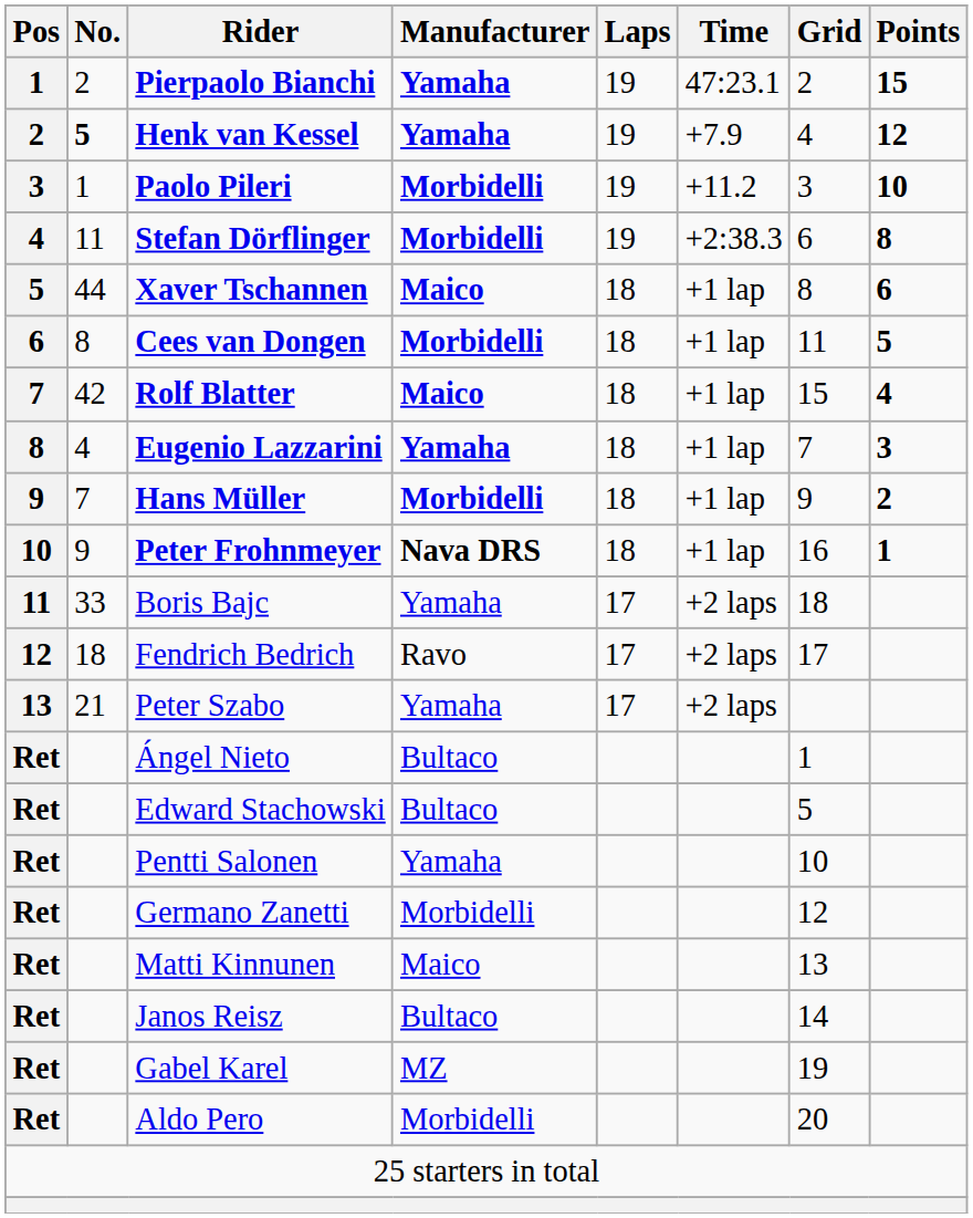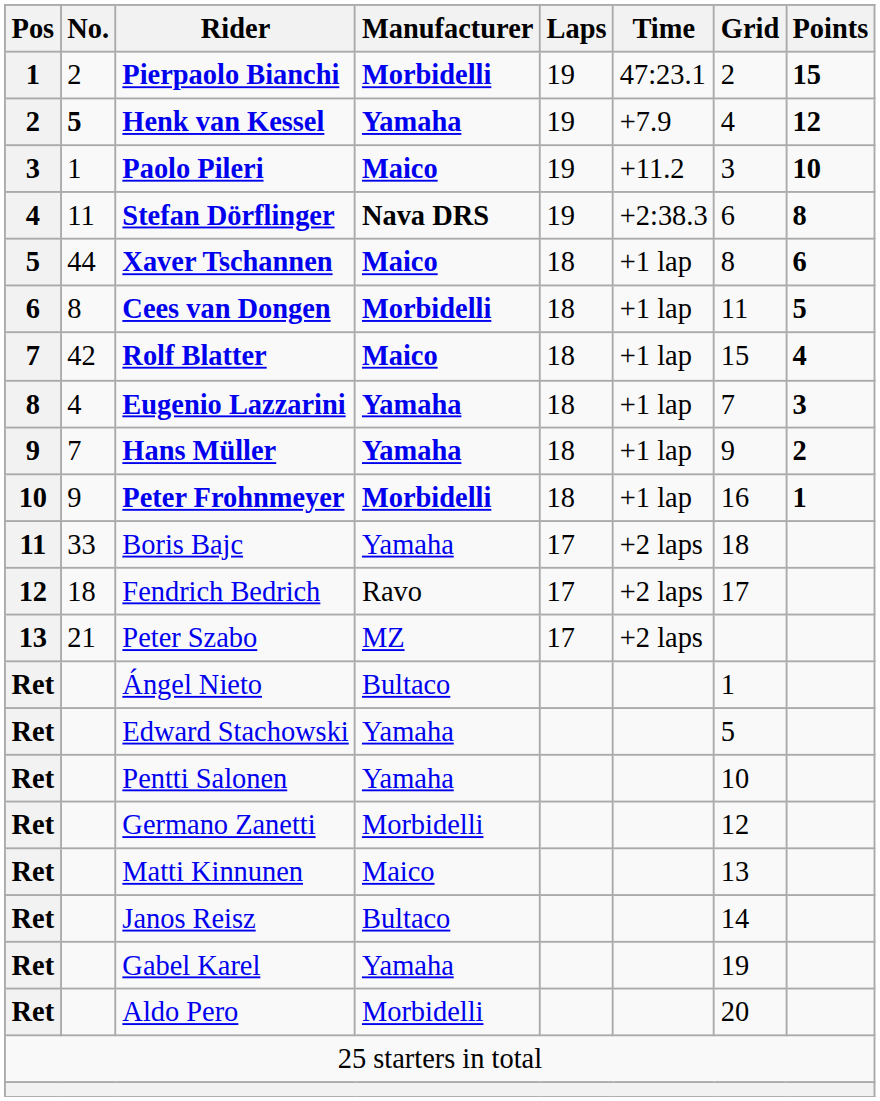Pierpaolo Bianchi | Manufacturer: Yamaha -> Morbidelli
Paolo Pileri | Manufacturer: Morbidelli -> Maico
Stefan Dörflinger | Manufacturer: Morbidelli -> Nava DRS
Hans Müller | Manufacturer: Morbidelli -> Yamaha
Peter Frohnmeyer | Manufacturer: Nava DRS -> Morbidelli
Peter Szabo | Manufacturer: Yamaha -> MZ
Edward Stachowski | Manufacturer: Bultaco -> Yamaha
Gabel Karel | Manufacturer: MZ -> Yamaha
